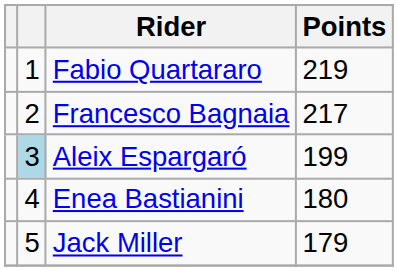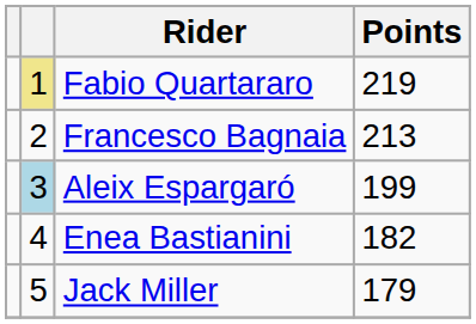Fabio Quartararo | column 2: no background -> khaki background
Francesco Bagnaia | Points: 217 -> 213
Enea Bastianini | Points: 180 -> 182
